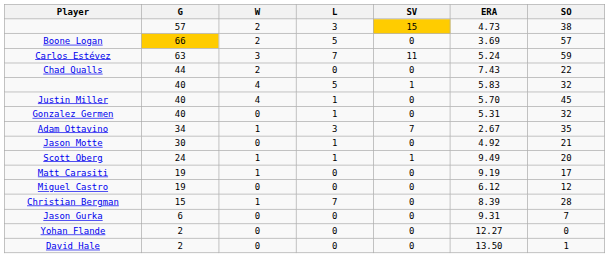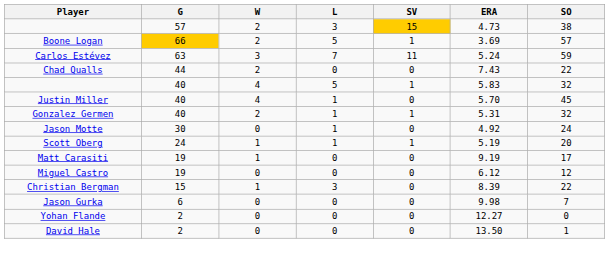Boone Logan | SV: 0 -> 1
Gonzalez Germen | W: 0 -> 2
Gonzalez Germen | SV: 0 -> 1
- row: Adam Ottavino | 34 | 1 | 3 | 7 | 2.67 | 35
Jason Motte | SO: 21 -> 24
Scott Oberg | ERA: 9.49 -> 5.19
Christian Bergman | L: 7 -> 3
Christian Bergman | SO: 28 -> 22
Jason Gurka | ERA: 9.31 -> 9.98
